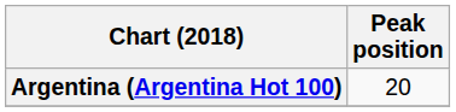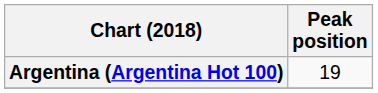Argentina (Argentina Hot 100) | Peak position: 20 -> 19
